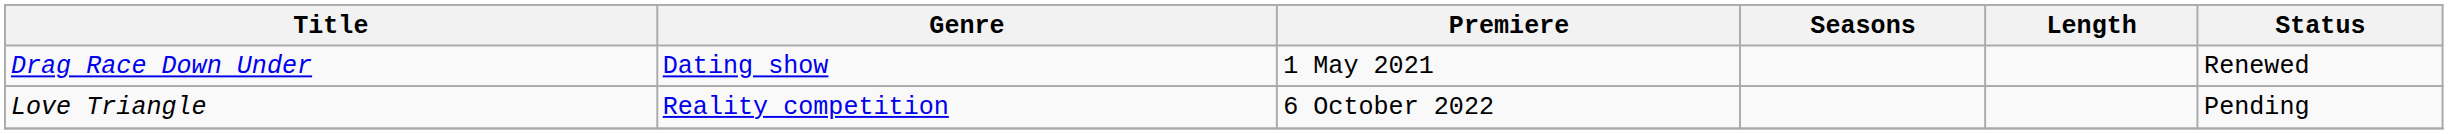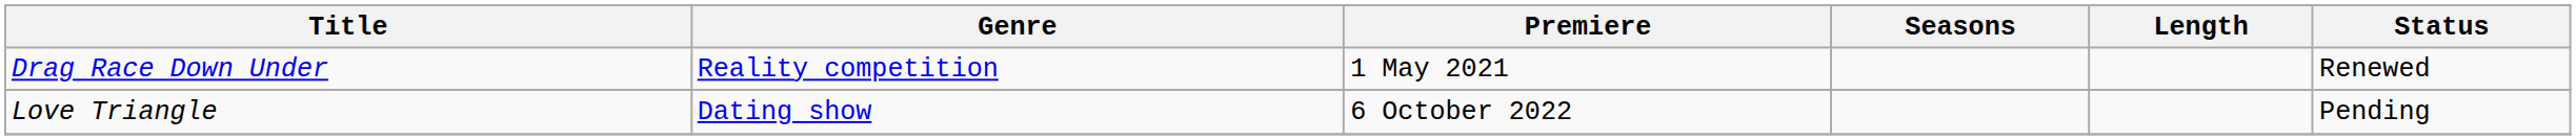Drag Race Down Under | Genre: Dating show -> Reality competition
Love Triangle | Genre: Reality competition -> Dating show
